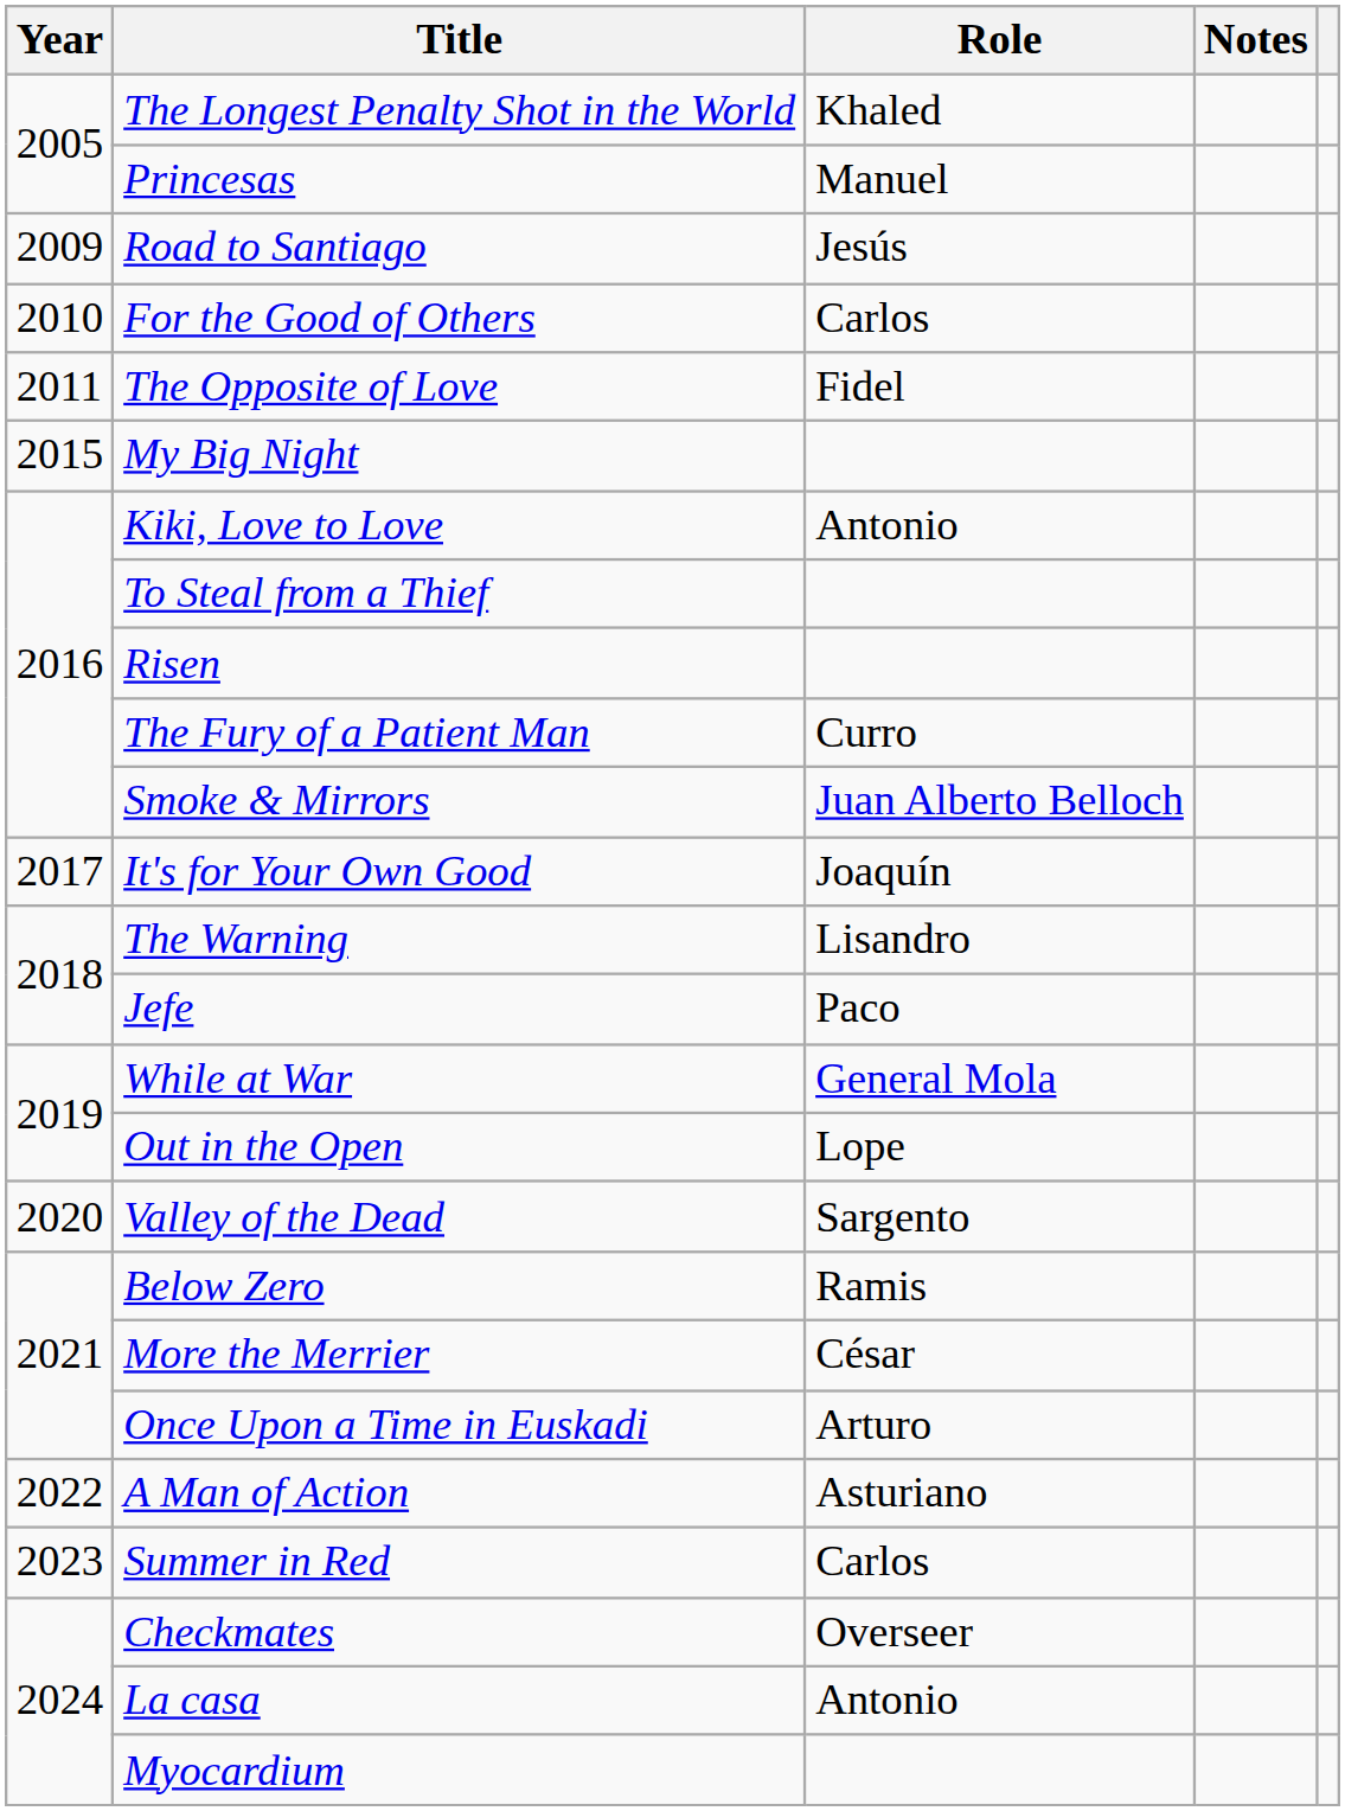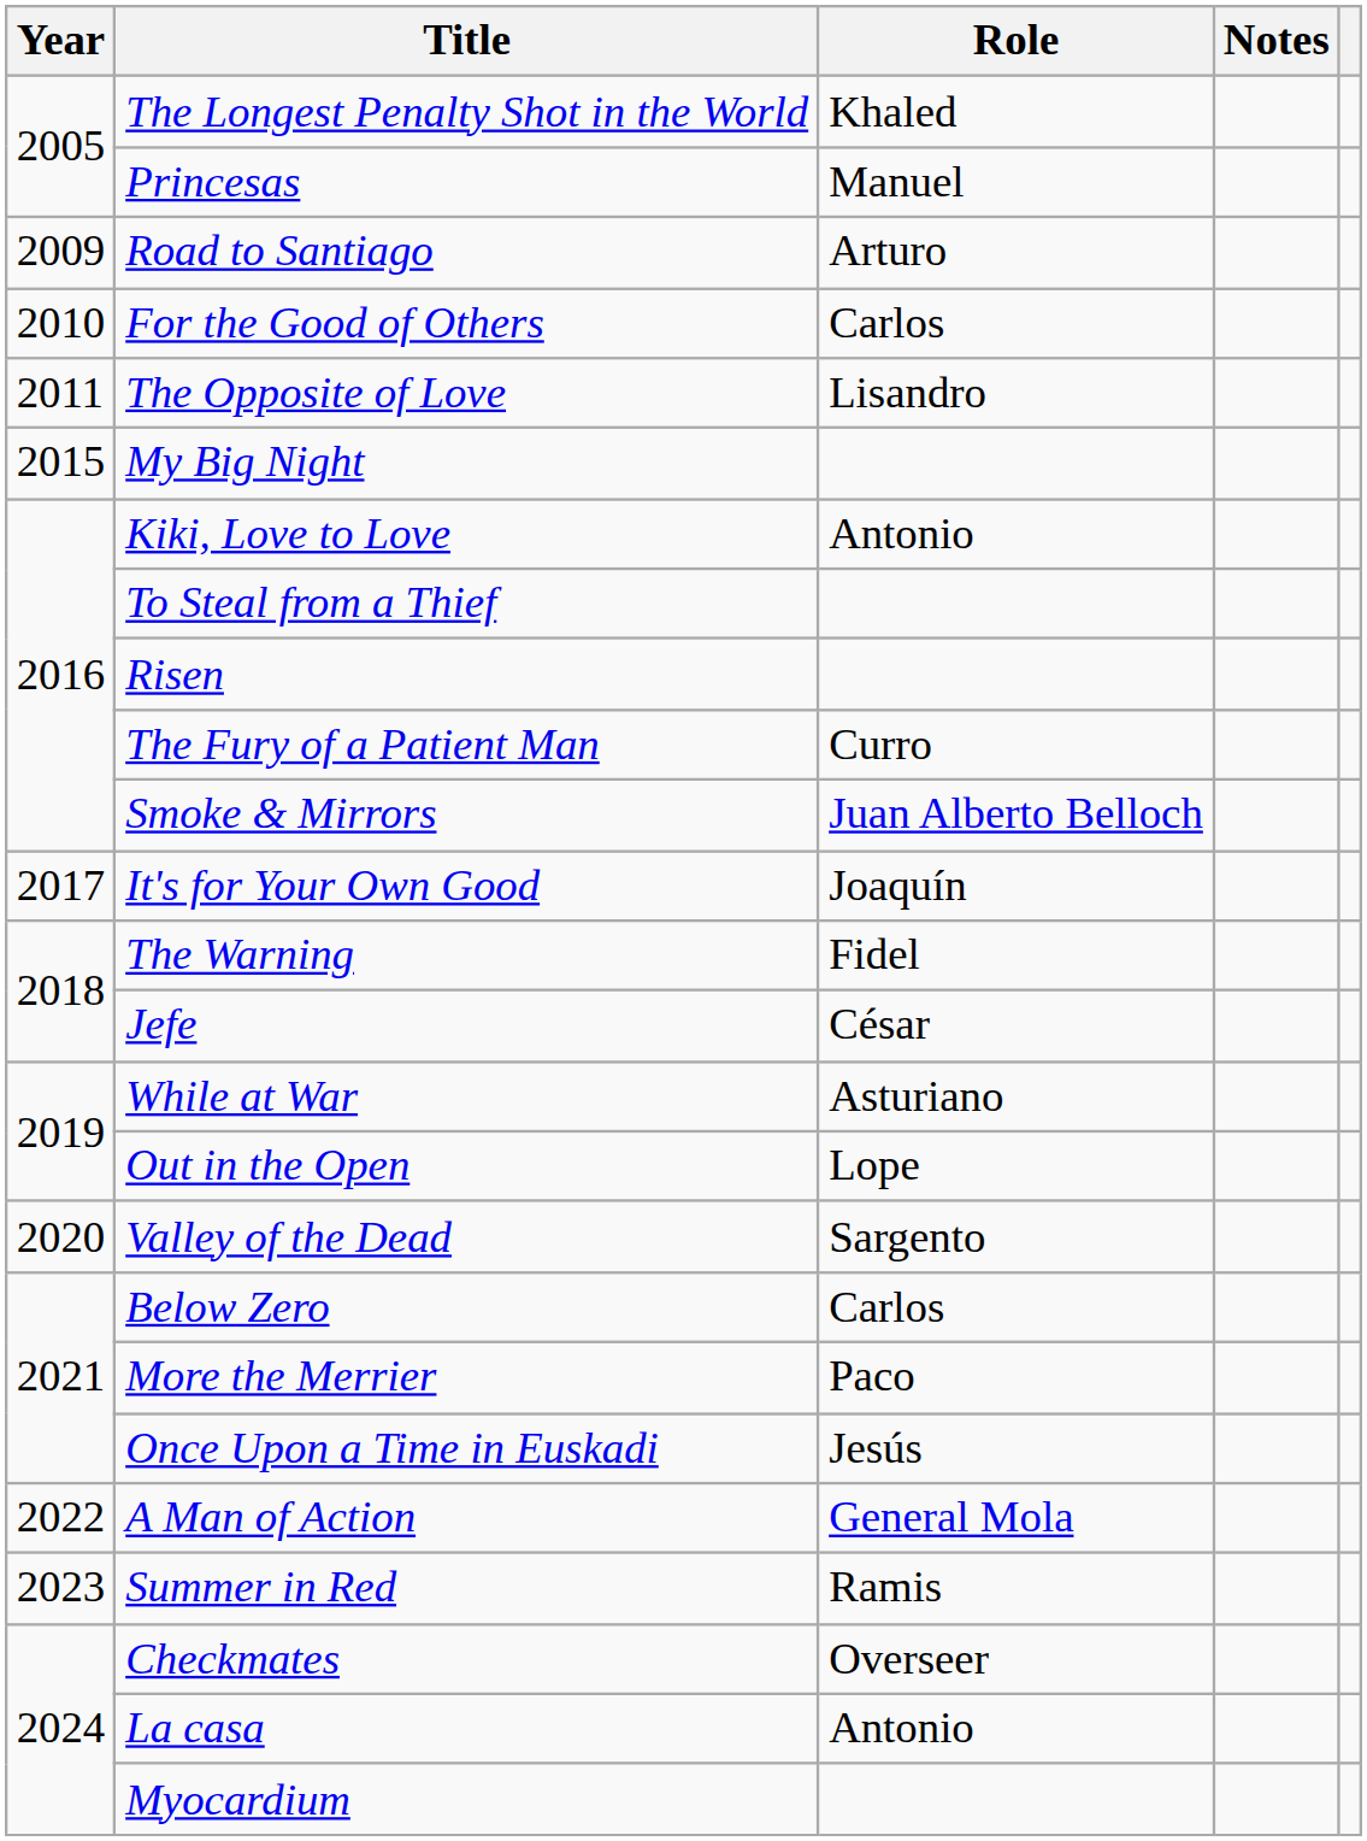Road to Santiago | Role: Jesús -> Arturo
The Opposite of Love | Role: Fidel -> Lisandro
The Warning | Role: Lisandro -> Fidel
Jefe | Role: Paco -> César
While at War | Role: General Mola -> Asturiano
Below Zero | Role: Ramis -> Carlos
More the Merrier | Role: César -> Paco
Once Upon a Time in Euskadi | Role: Arturo -> Jesús
A Man of Action | Role: Asturiano -> General Mola
Summer in Red | Role: Carlos -> Ramis
